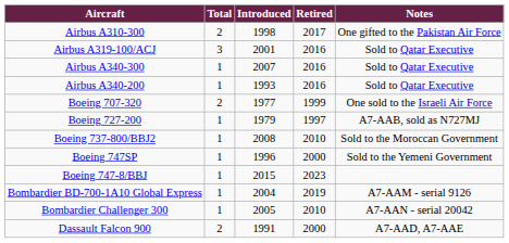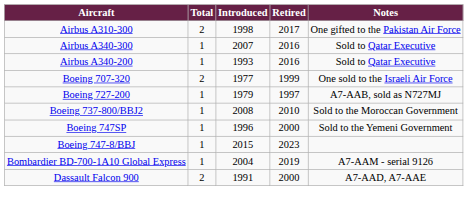- row: Airbus A319-100/ACJ | 3 | 2001 | 2016 | Sold to Qatar Executive
- row: Bombardier Challenger 300 | 1 | 2005 | 2010 | A7-AAN - serial 20042
